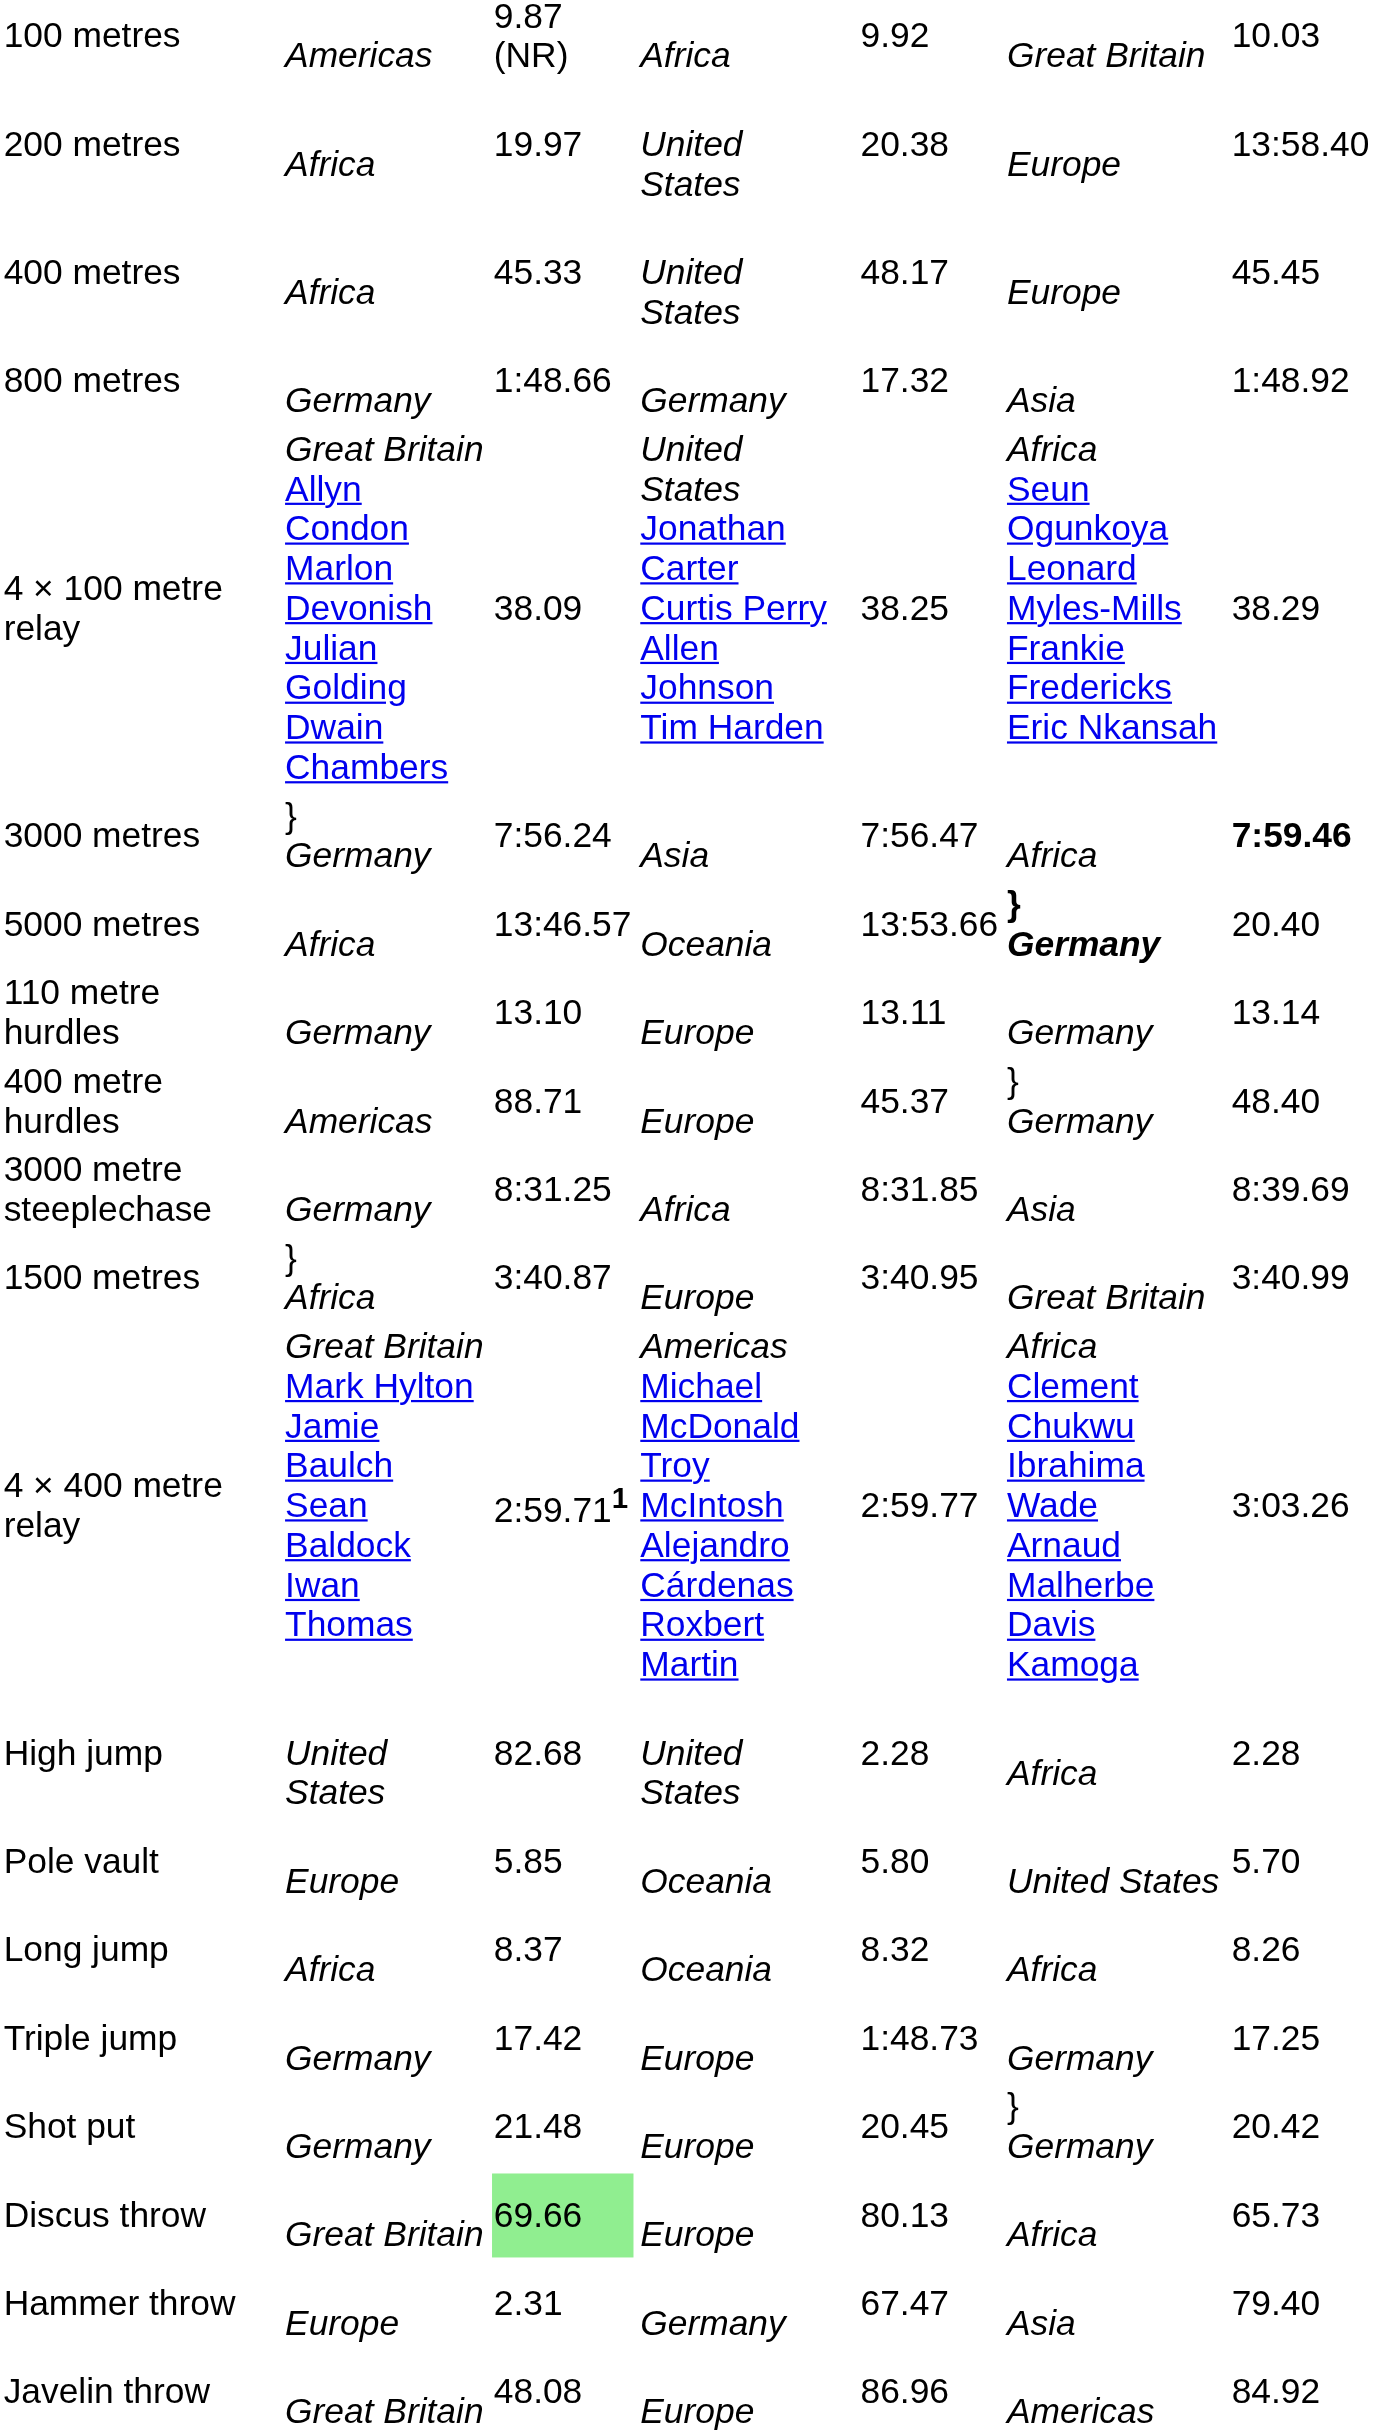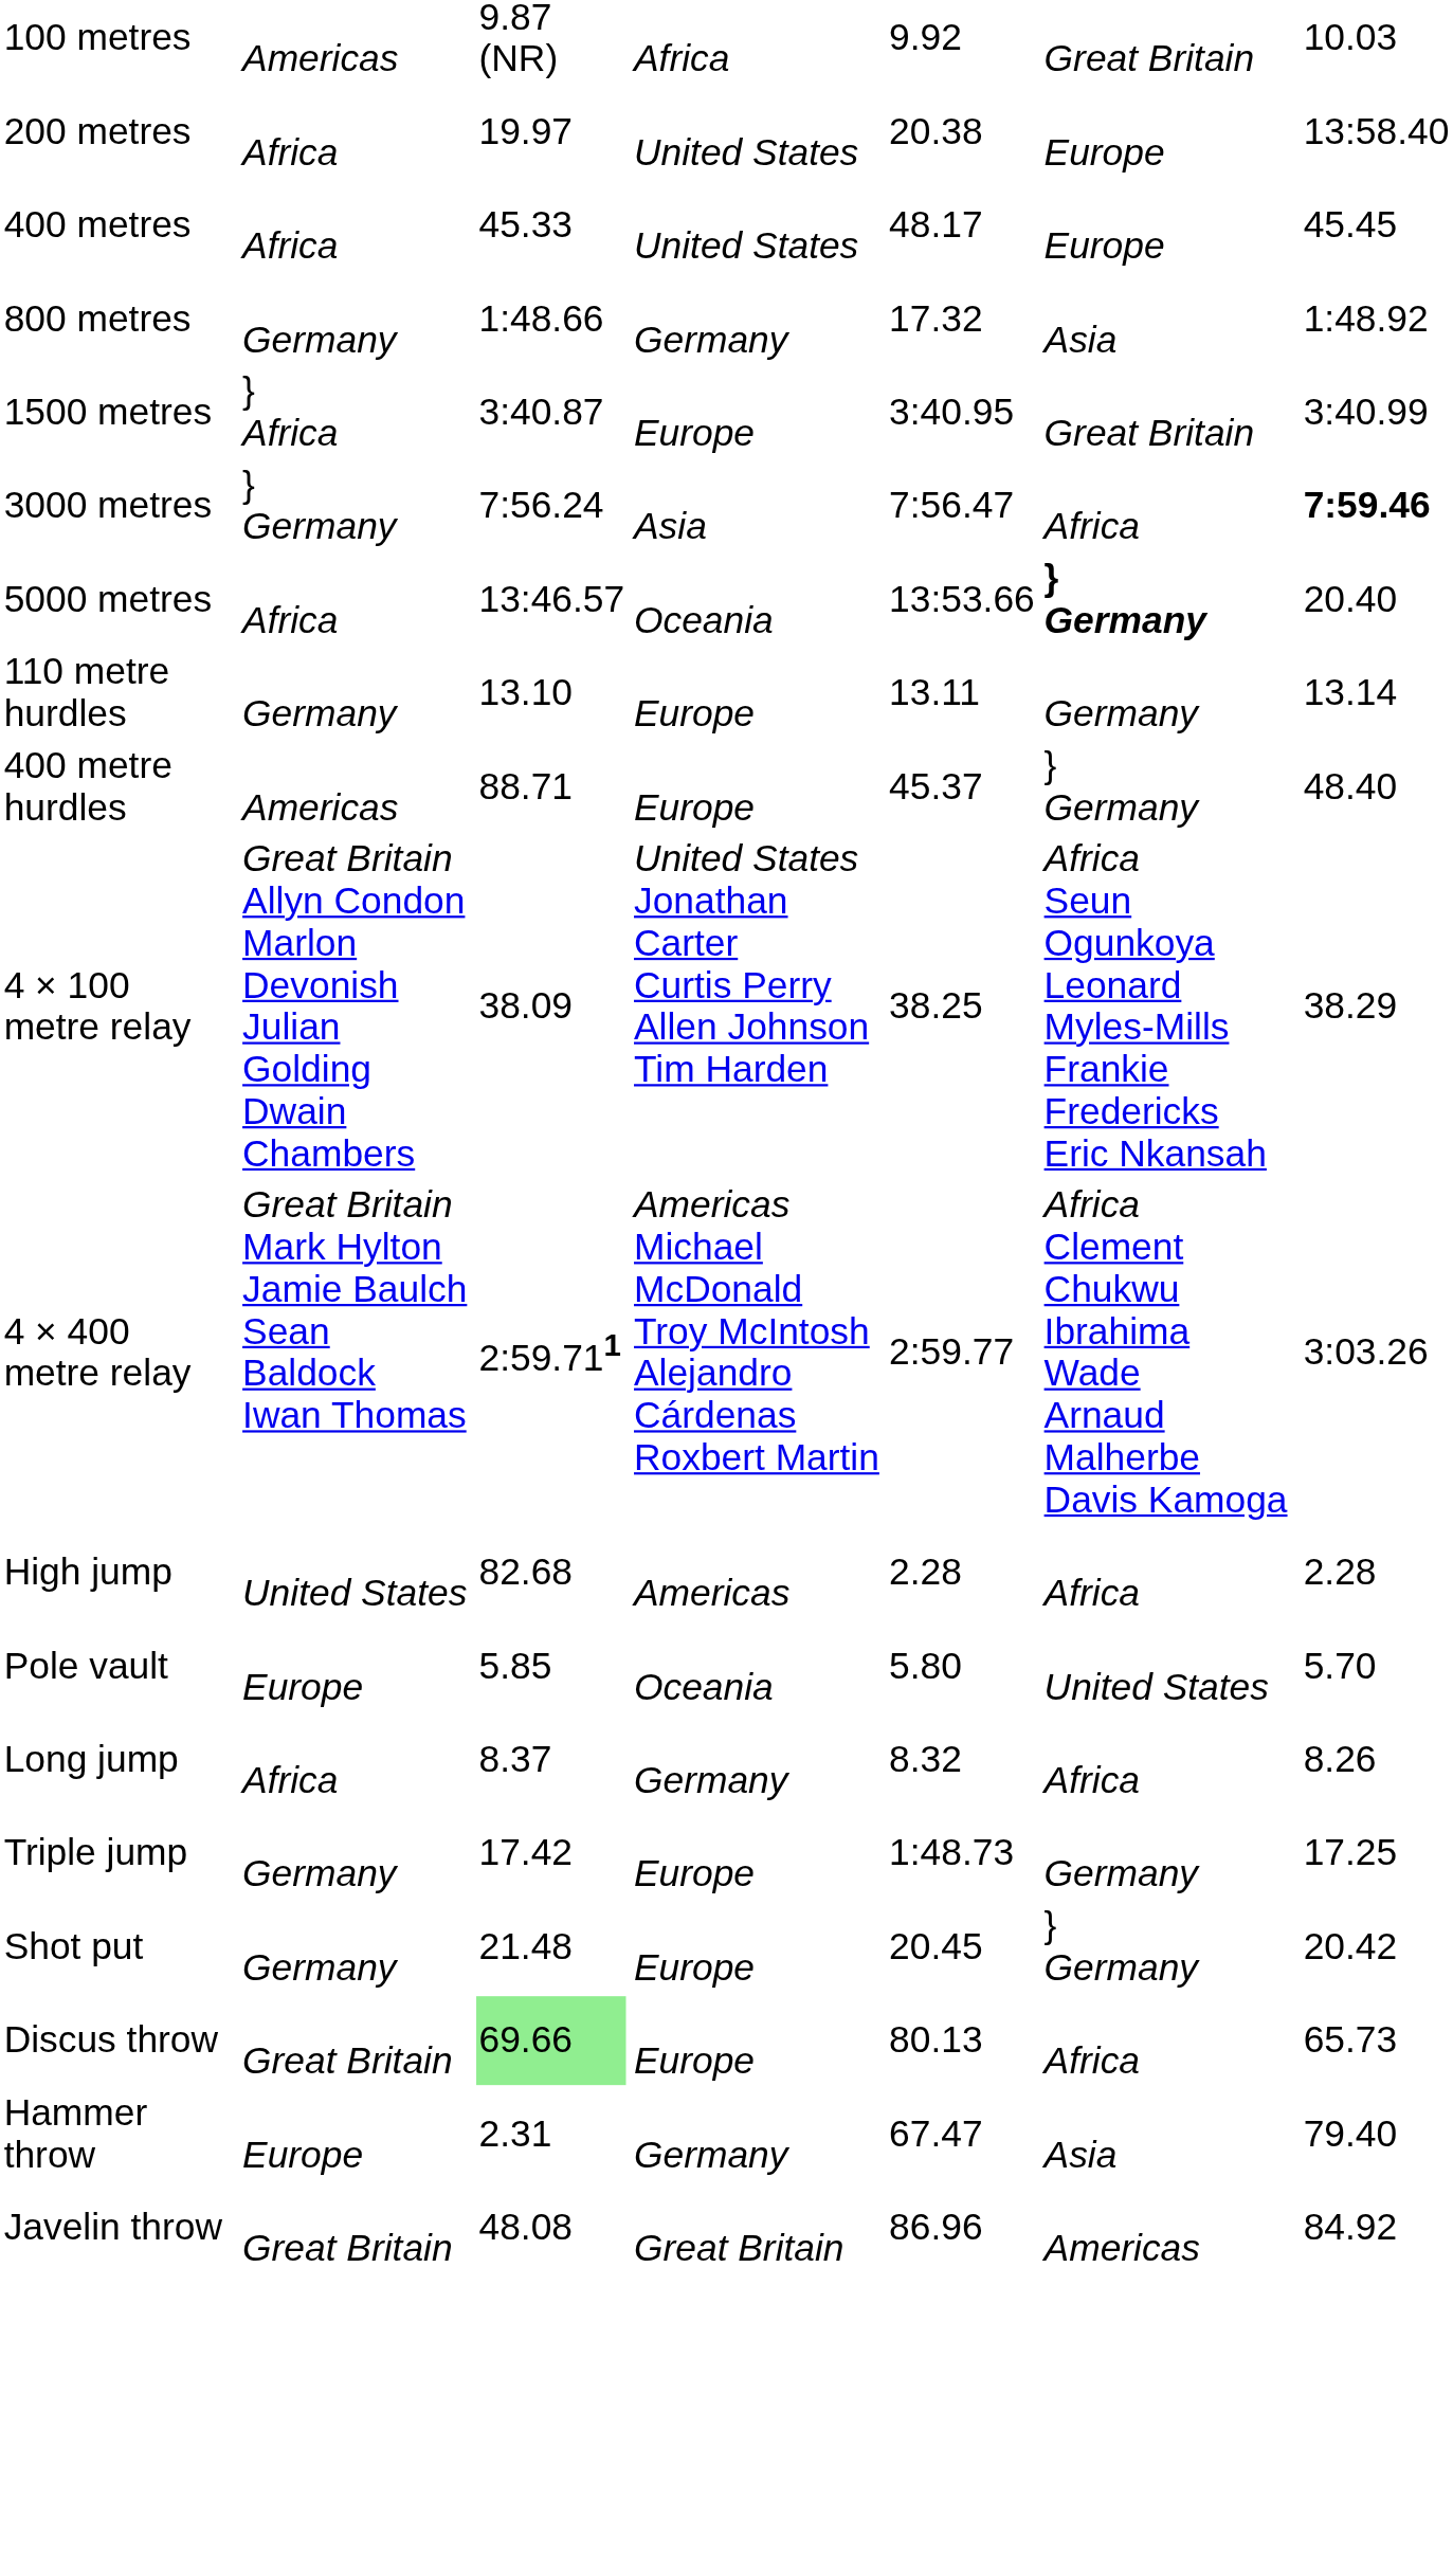rows swapped: 1500 metres <-> 4 × 100 metre relay
- row: 3000 metre steeplechase | Germany | 8:31.25 | Africa | 8:31.85 | Asia | 8:39.69
High jump | column 4: United States -> Americas
Long jump | column 4: Oceania -> Germany
Javelin throw | column 4: Europe -> Great Britain
